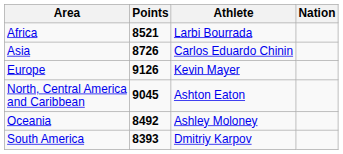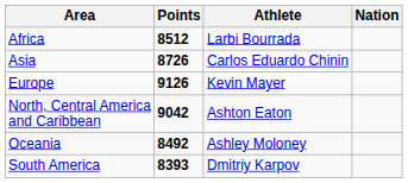Africa | Points: 8521 -> 8512
North, Central America and Caribbean | Points: 9045 -> 9042
